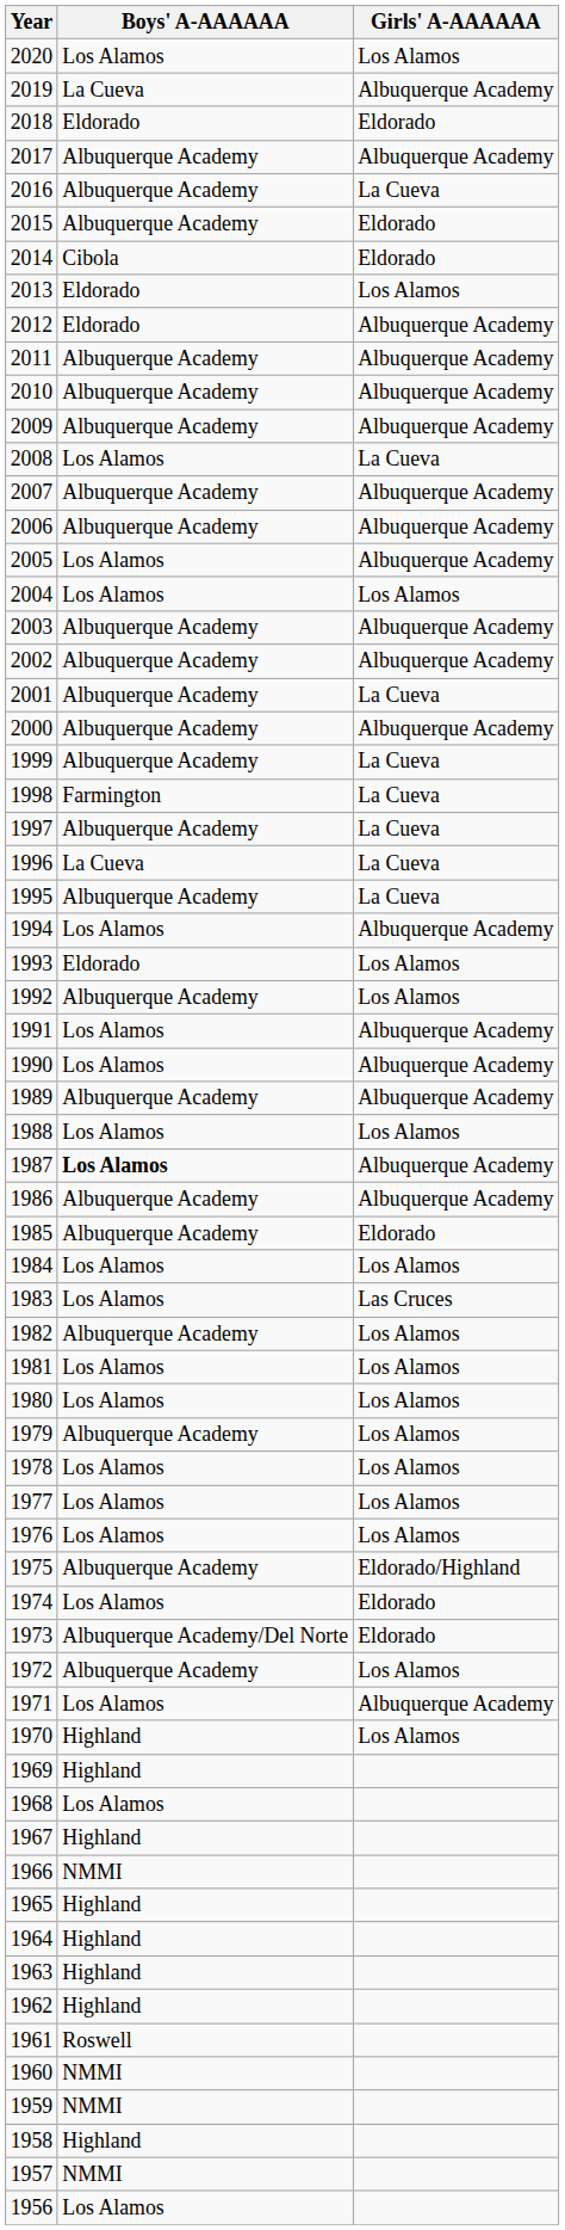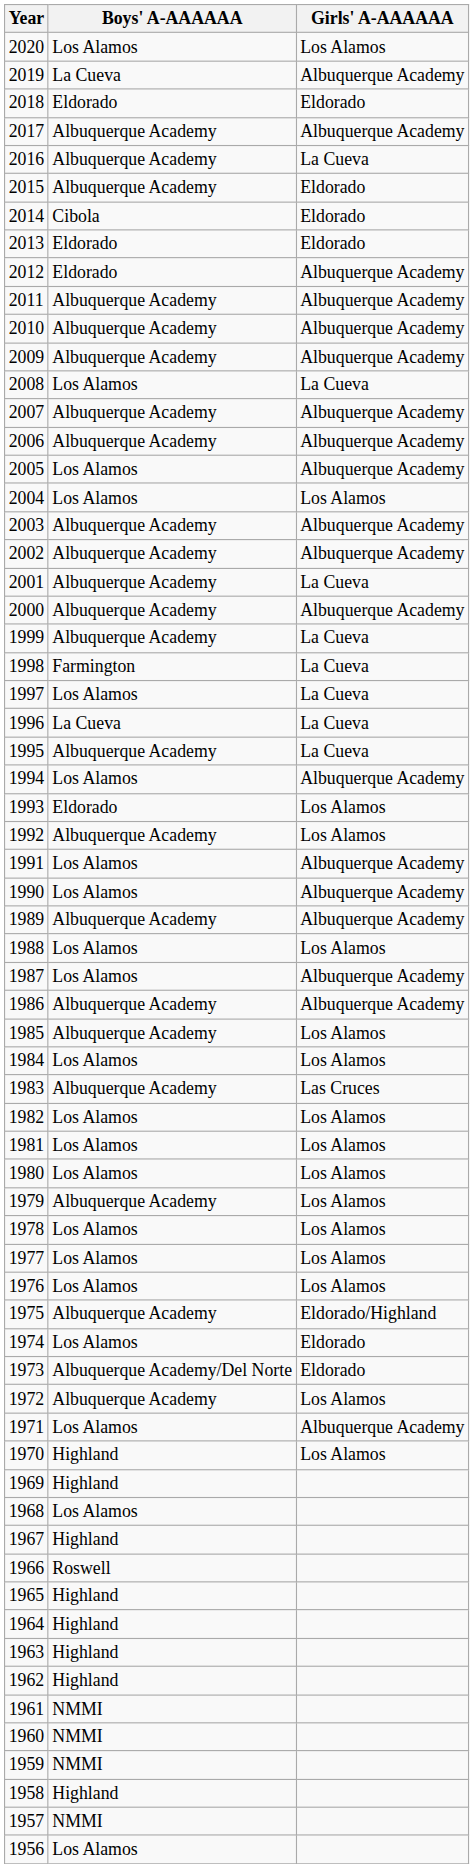2013 | Girls' A-AAAAAA: Los Alamos -> Eldorado
1997 | Boys' A-AAAAAA: Albuquerque Academy -> Los Alamos
1987 | Boys' A-AAAAAA: bold -> normal
1985 | Girls' A-AAAAAA: Eldorado -> Los Alamos
1983 | Boys' A-AAAAAA: Los Alamos -> Albuquerque Academy
1982 | Boys' A-AAAAAA: Albuquerque Academy -> Los Alamos
1966 | Boys' A-AAAAAA: NMMI -> Roswell
1961 | Boys' A-AAAAAA: Roswell -> NMMI
